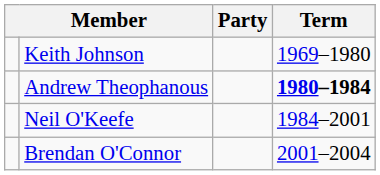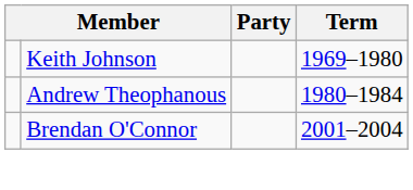Andrew Theophanous | Term: bold -> normal
- row: Neil O'Keefe | 1984–2001
